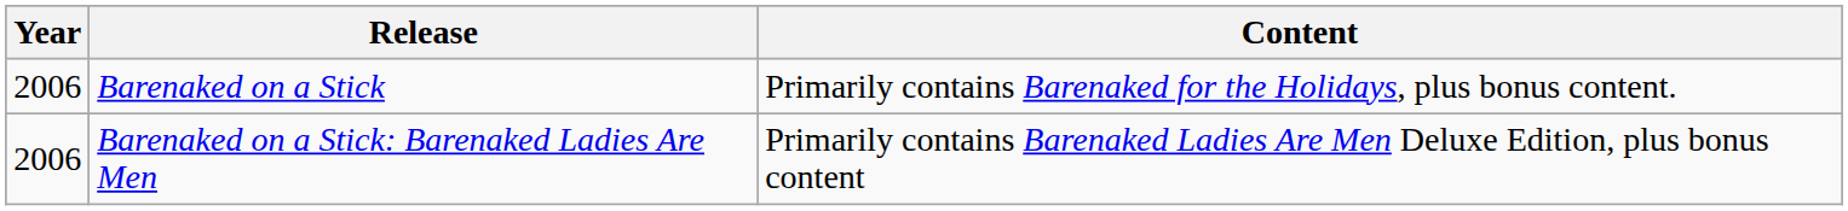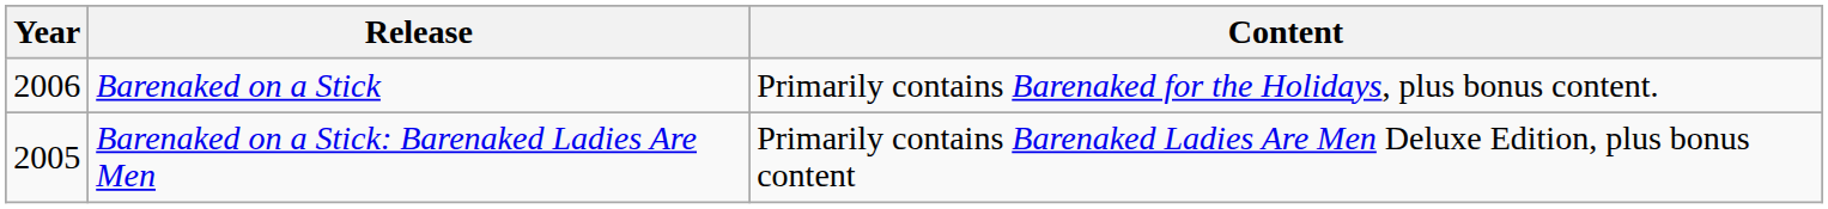Barenaked on a Stick: Barenaked Ladies Are Men | Year: 2006 -> 2005
